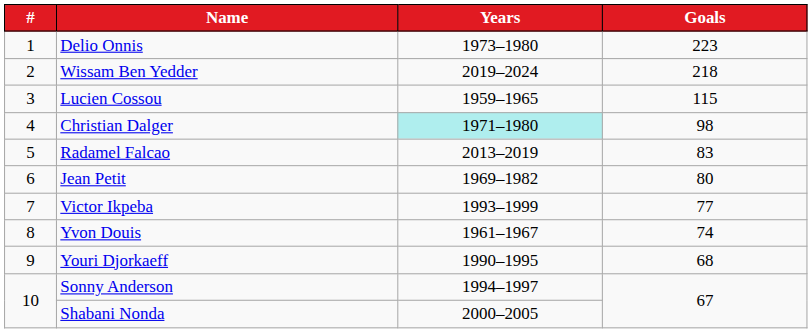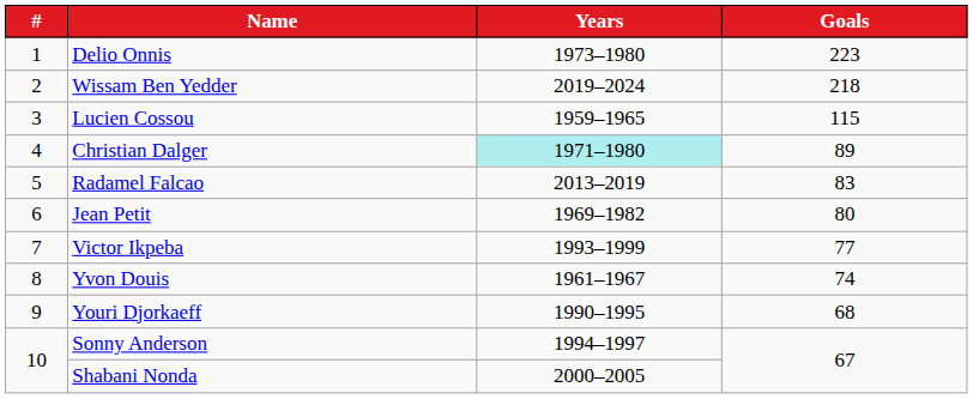Christian Dalger | Goals: 98 -> 89
